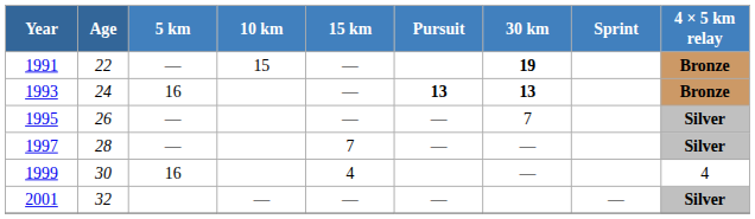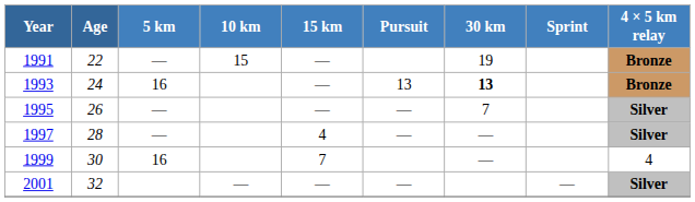1991 | 30 km: bold -> normal
1993 | Pursuit: bold -> normal
1997 | 15 km: 7 -> 4
1999 | 15 km: 4 -> 7
